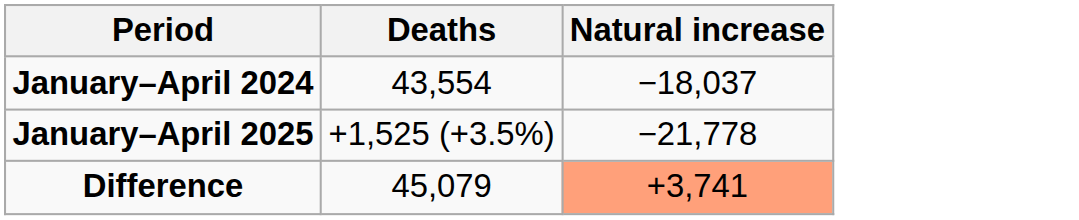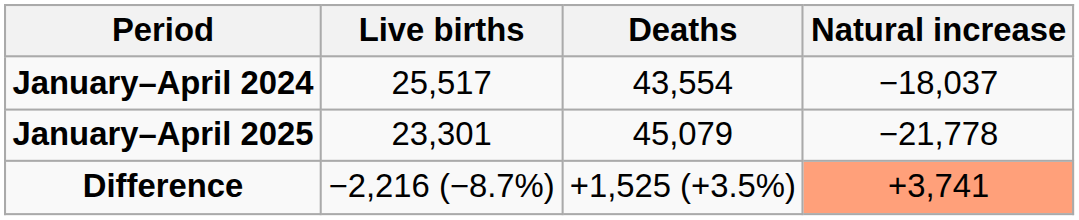+ column: Live births | 25,517 | 23,301 | −2,216 (−8.7%)
January–April 2025 | Deaths: +1,525 (+3.5%) -> 45,079
Difference | Deaths: 45,079 -> +1,525 (+3.5%)
